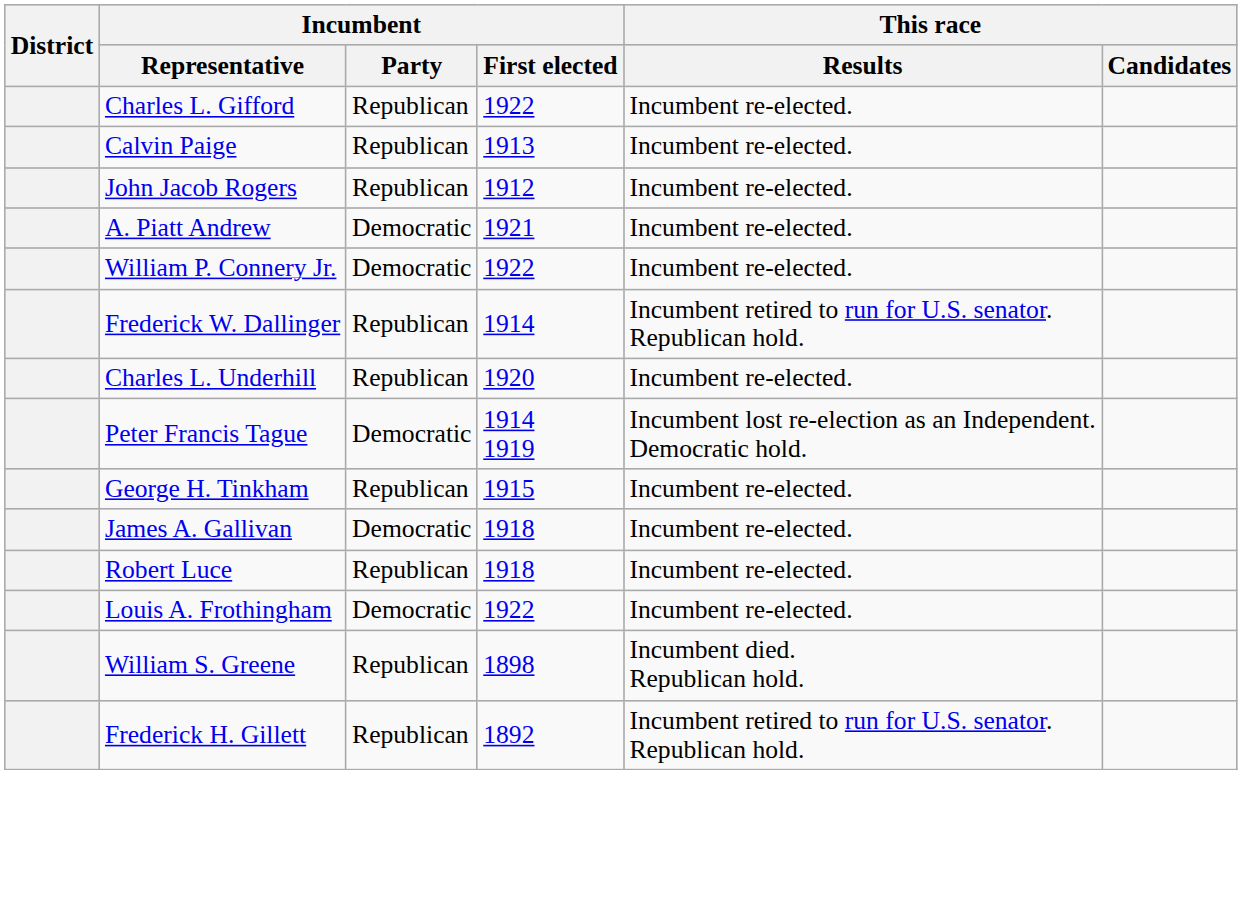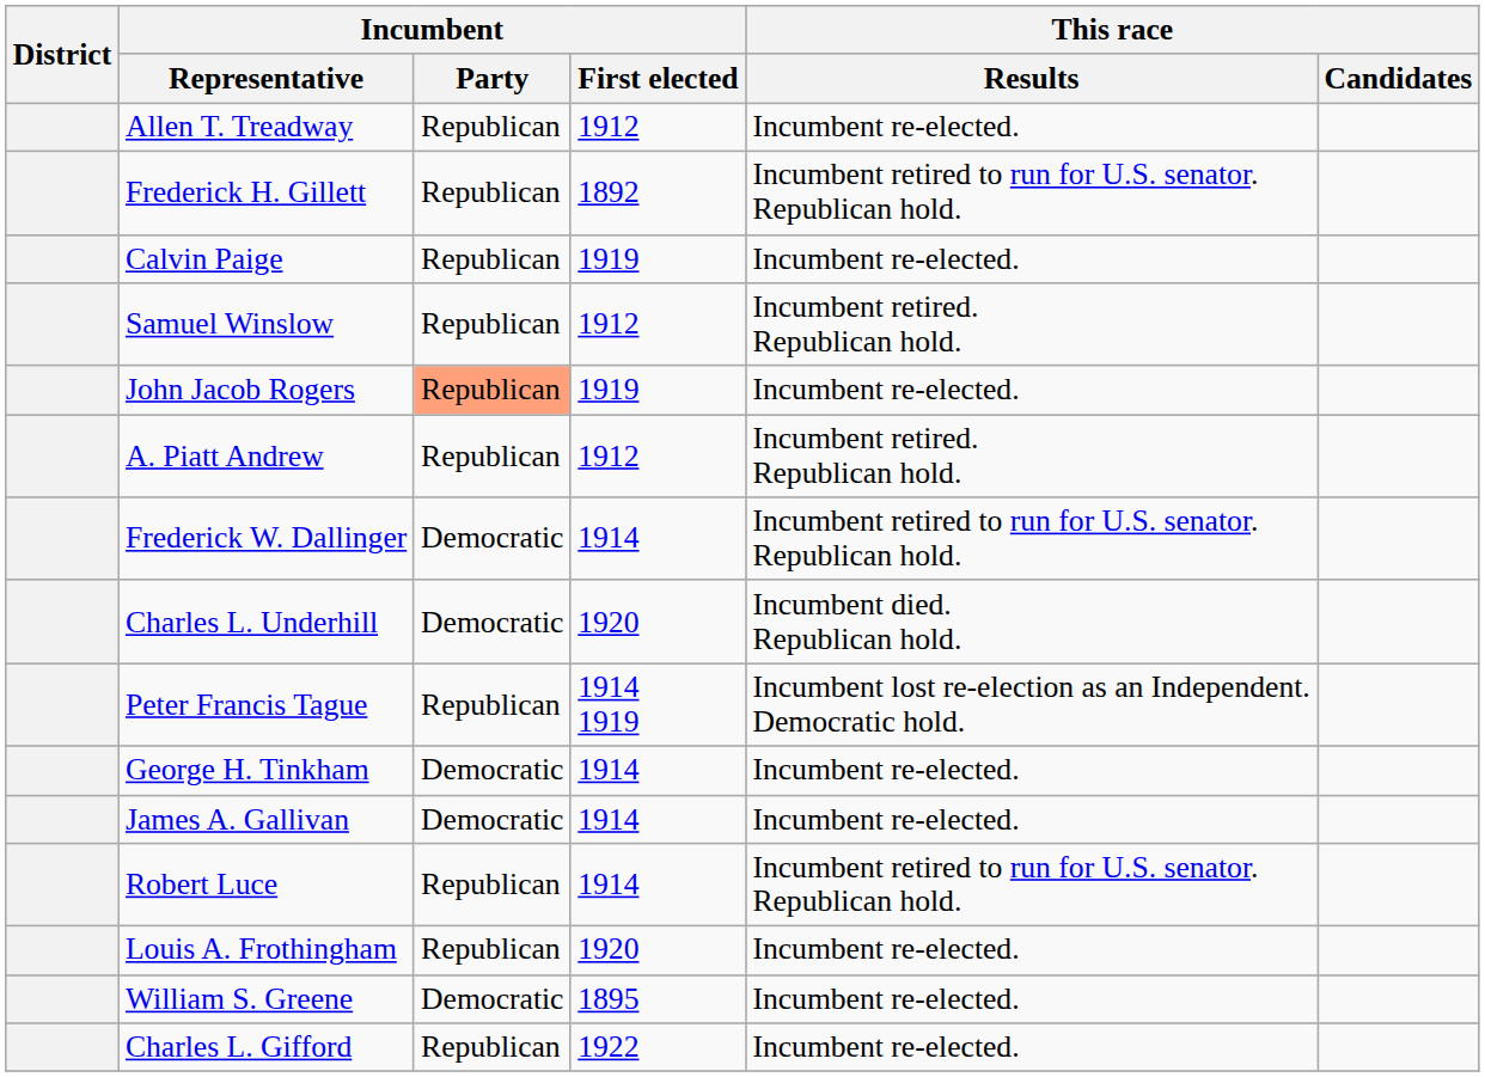+ row: Allen T. Treadway | Republican | 1912 | Incumbent re-elected.
rows swapped: Frederick H. Gillett <-> Charles L. Gifford
Calvin Paige | Incumbent / First elected: 1913 -> 1919
+ row: Samuel Winslow | Republican | 1912 | Incumbent retired. Republican hold.
John Jacob Rogers | Incumbent / Party: no background -> lightsalmon background
John Jacob Rogers | Incumbent / First elected: 1912 -> 1919
A. Piatt Andrew | Incumbent / Party: Democratic -> Republican
A. Piatt Andrew | Incumbent / First elected: 1921 -> 1912
A. Piatt Andrew | This race / Results: Incumbent re-elected. -> Incumbent retired. Republican hold.
- row: William P. Connery Jr. | Democratic | 1922 | Incumbent re-elected.
Frederick W. Dallinger | Incumbent / Party: Republican -> Democratic
Charles L. Underhill | Incumbent / Party: Republican -> Democratic
Charles L. Underhill | This race / Results: Incumbent re-elected. -> Incumbent died. Republican hold.
Peter Francis Tague | Incumbent / Party: Democratic -> Republican
George H. Tinkham | Incumbent / Party: Republican -> Democratic
George H. Tinkham | Incumbent / First elected: 1915 -> 1914
James A. Gallivan | Incumbent / First elected: 1918 -> 1914
Robert Luce | Incumbent / First elected: 1918 -> 1914
Robert Luce | This race / Results: Incumbent re-elected. -> Incumbent retired to run for U.S. senator. Republican hold.
Louis A. Frothingham | Incumbent / Party: Democratic -> Republican
Louis A. Frothingham | Incumbent / First elected: 1922 -> 1920
William S. Greene | Incumbent / Party: Republican -> Democratic
William S. Greene | Incumbent / First elected: 1898 -> 1895
William S. Greene | This race / Results: Incumbent died. Republican hold. -> Incumbent re-elected.
